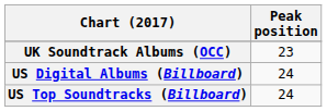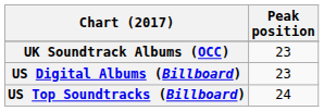US Digital Albums (Billboard) | Peak position: 24 -> 23
